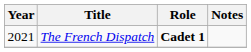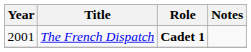The French Dispatch | Year: 2021 -> 2001
